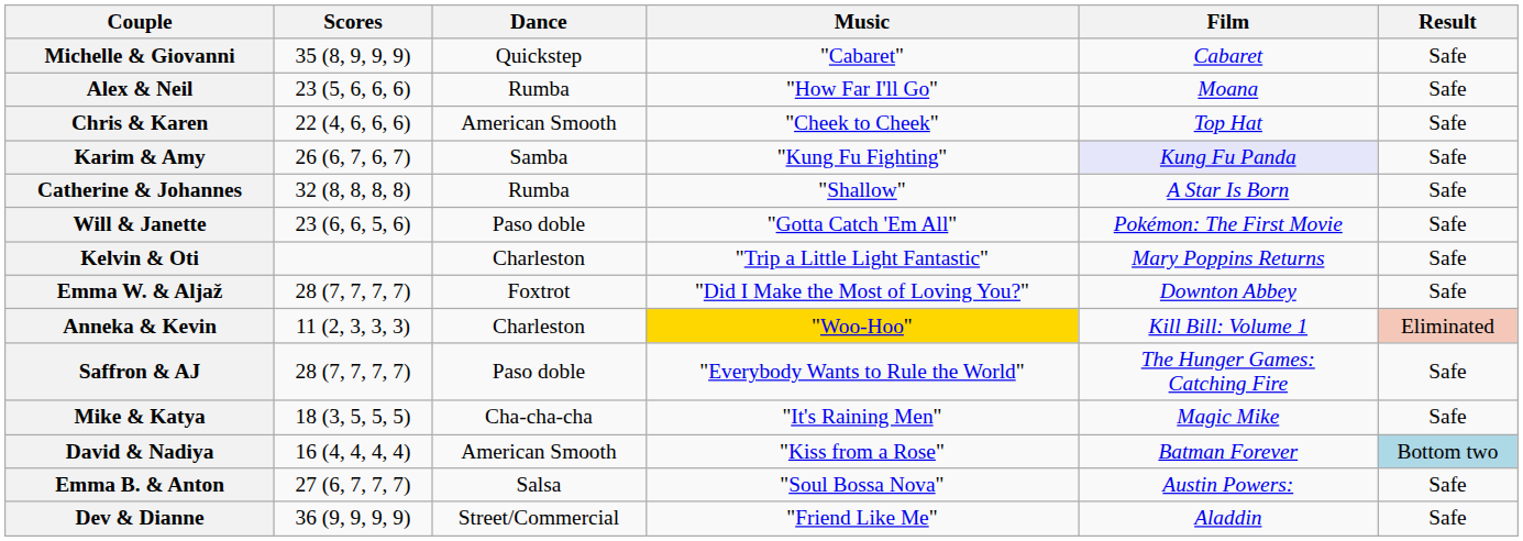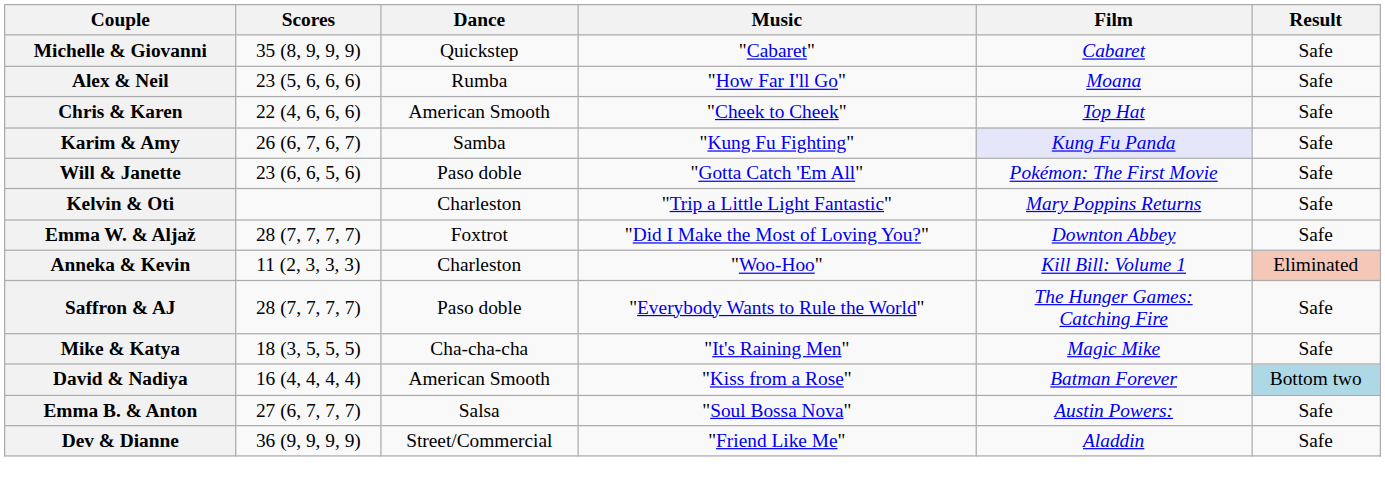- row: Catherine & Johannes | 32 (8, 8, 8, 8) | Rumba | "Shallow" | A Star Is Born | Safe
Anneka & Kevin | Music: gold background -> no background
